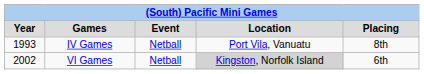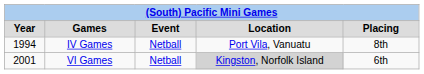IV Games | Year: 1993 -> 1994
VI Games | Year: 2002 -> 2001
